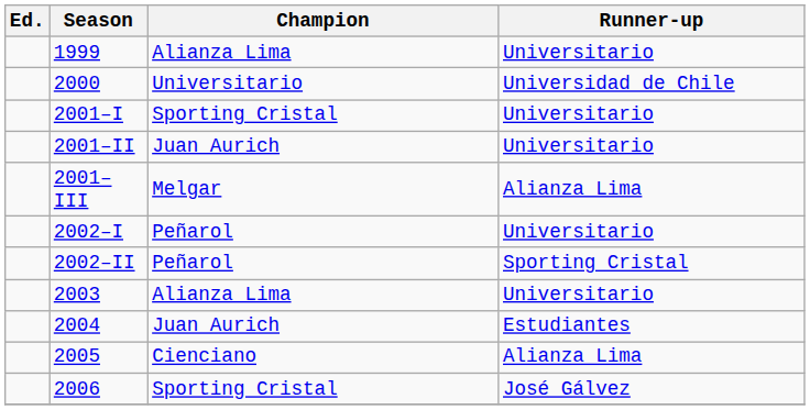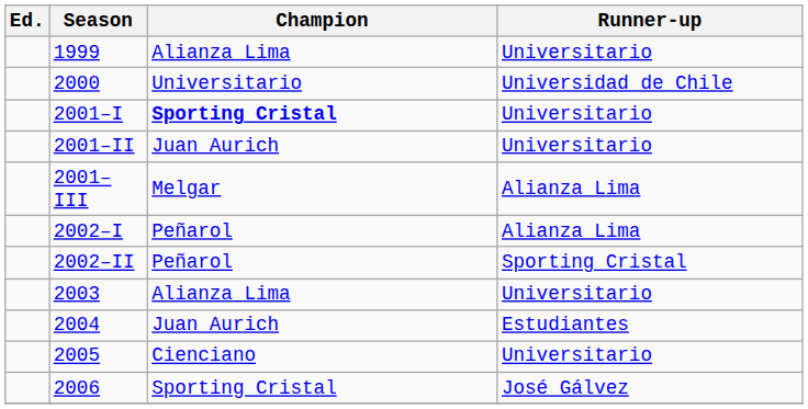2001–I | Champion: normal -> bold
2002–I | Runner-up: Universitario -> Alianza Lima
2005 | Runner-up: Alianza Lima -> Universitario
